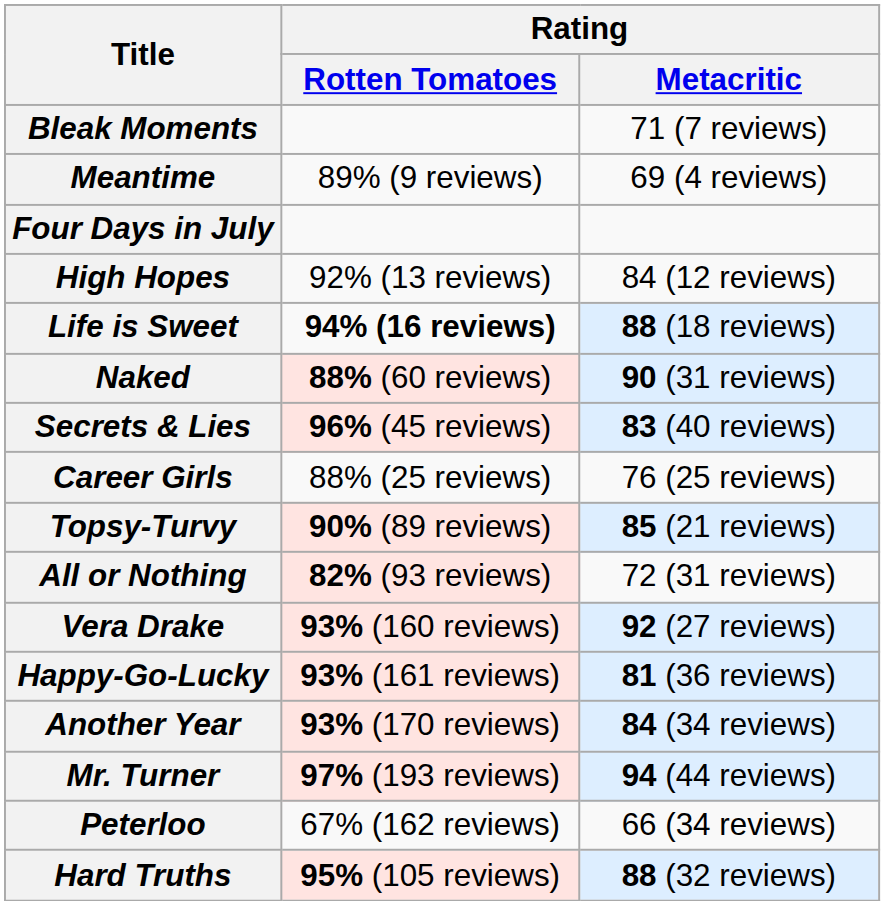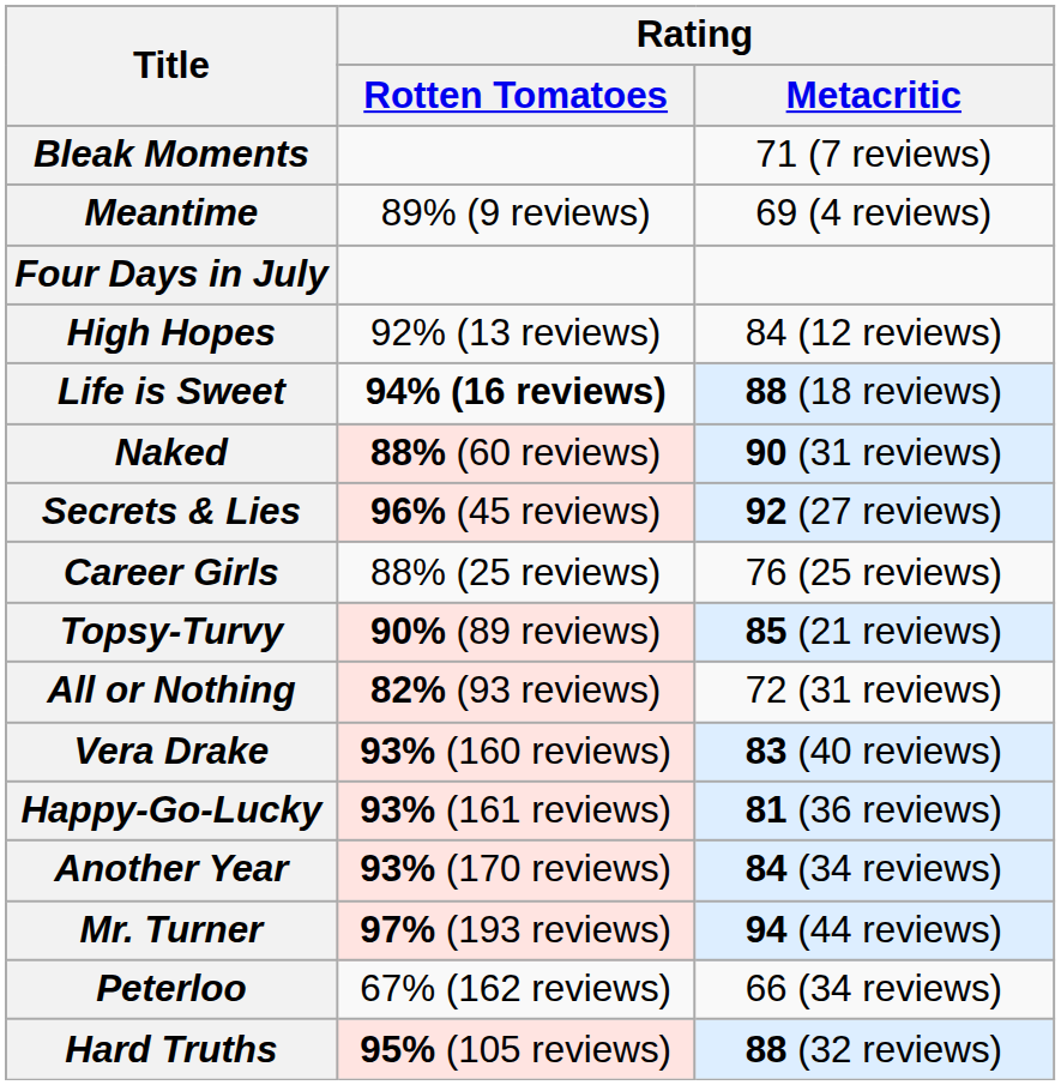Secrets & Lies | Rating / Metacritic: 83 (40 reviews) -> 92 (27 reviews)
Vera Drake | Rating / Metacritic: 92 (27 reviews) -> 83 (40 reviews)
